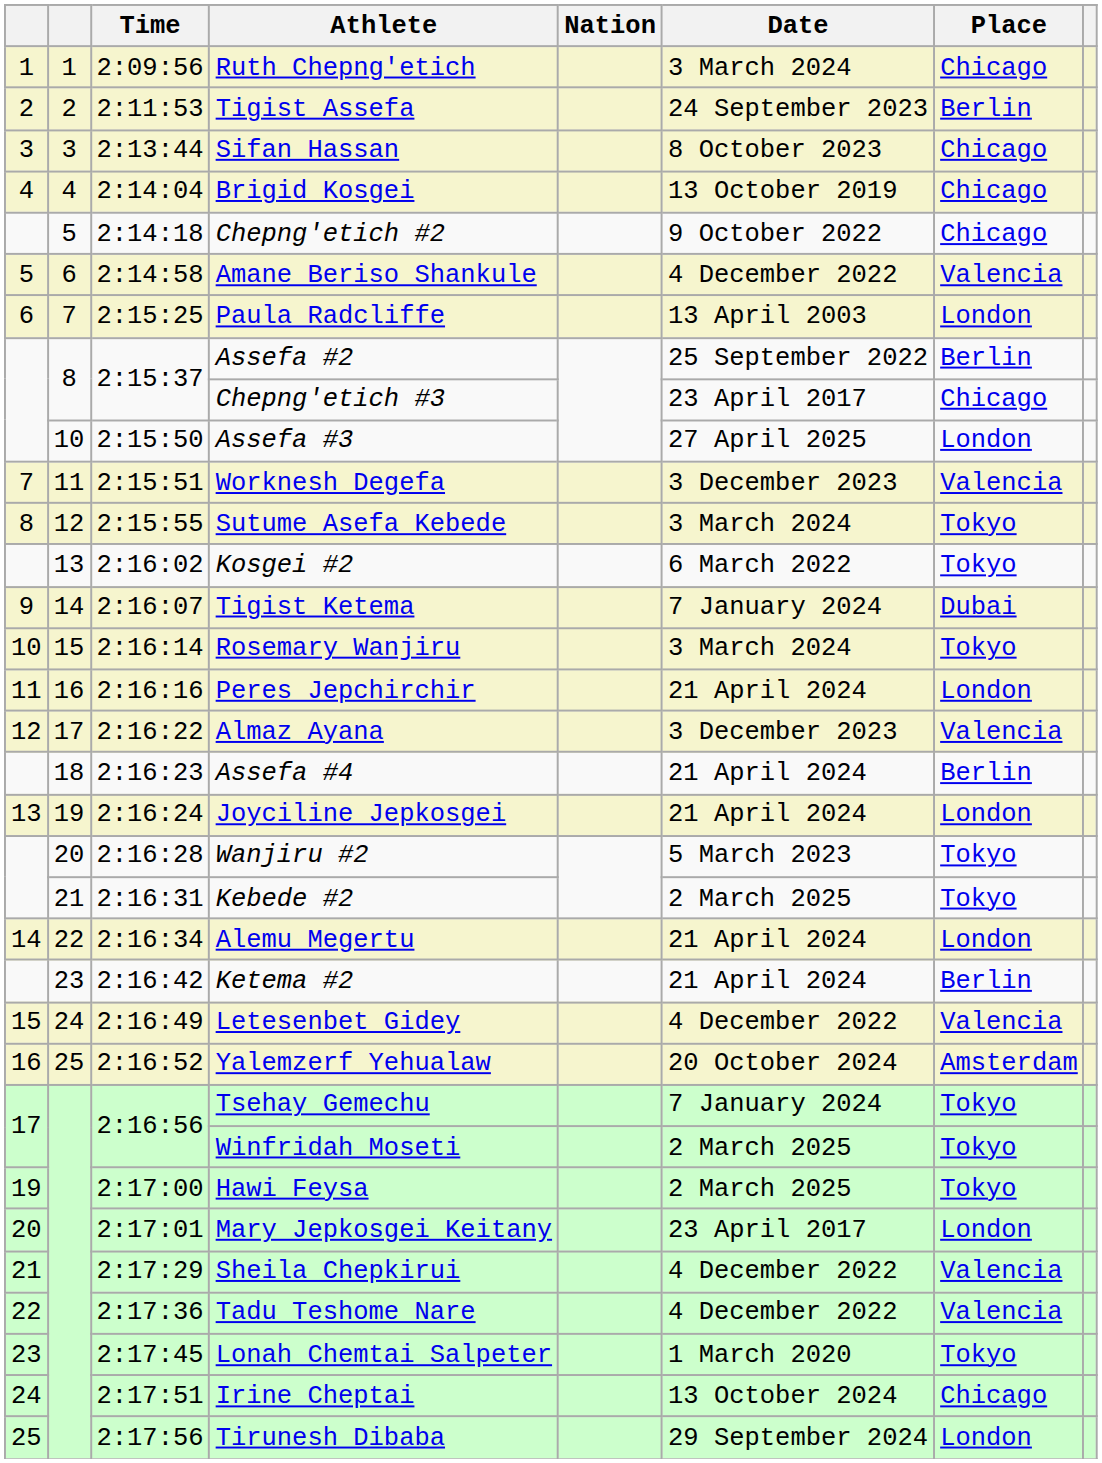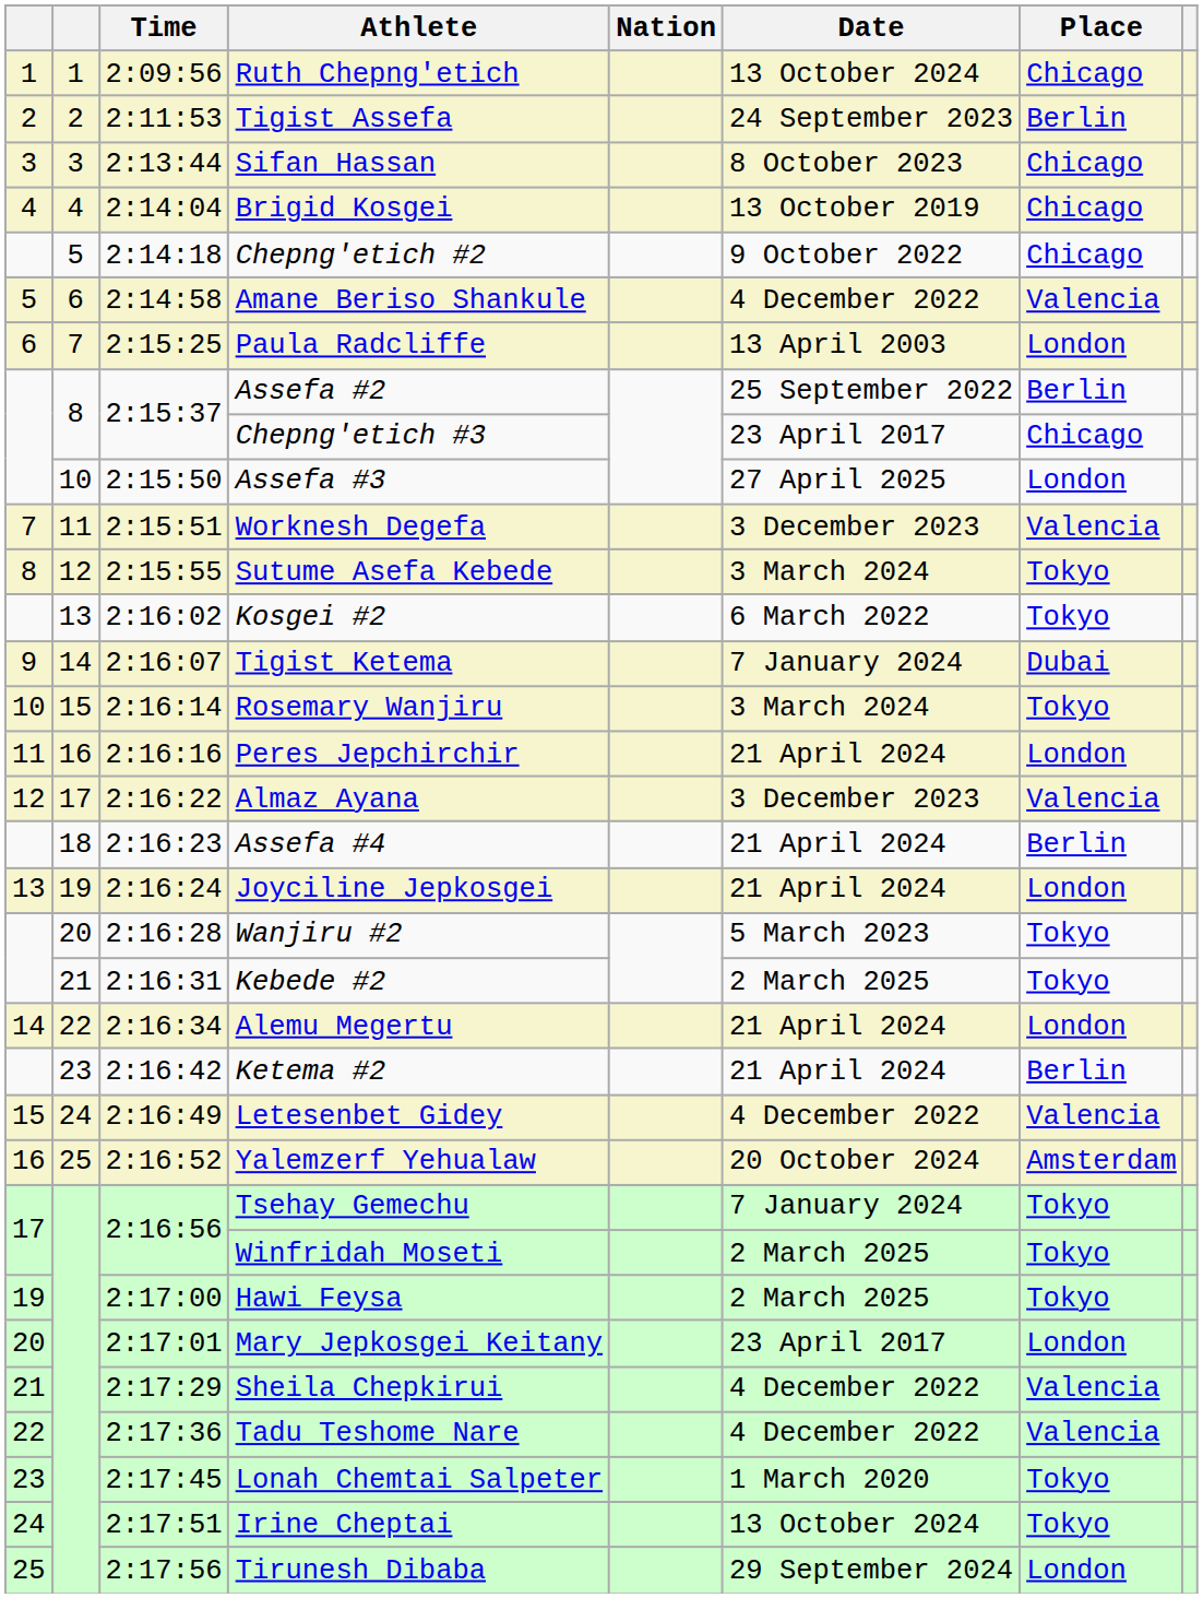Ruth Chepng'etich | Date: 3 March 2024 -> 13 October 2024
Irine Cheptai | Place: Chicago -> Tokyo
